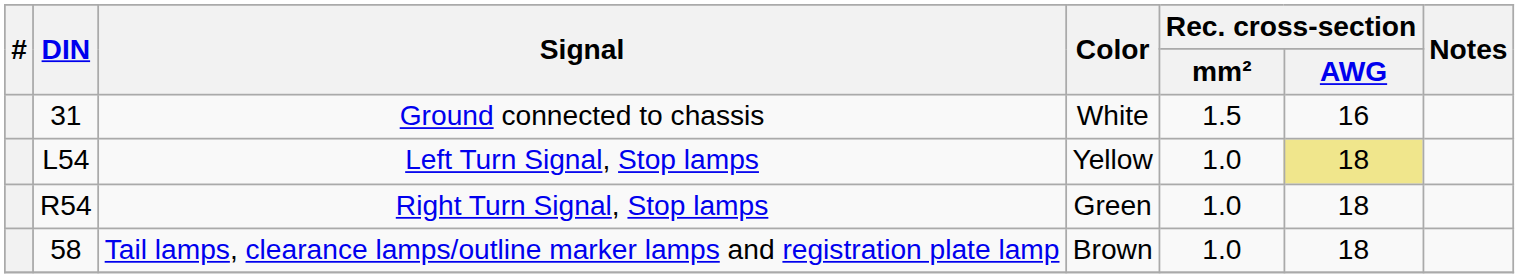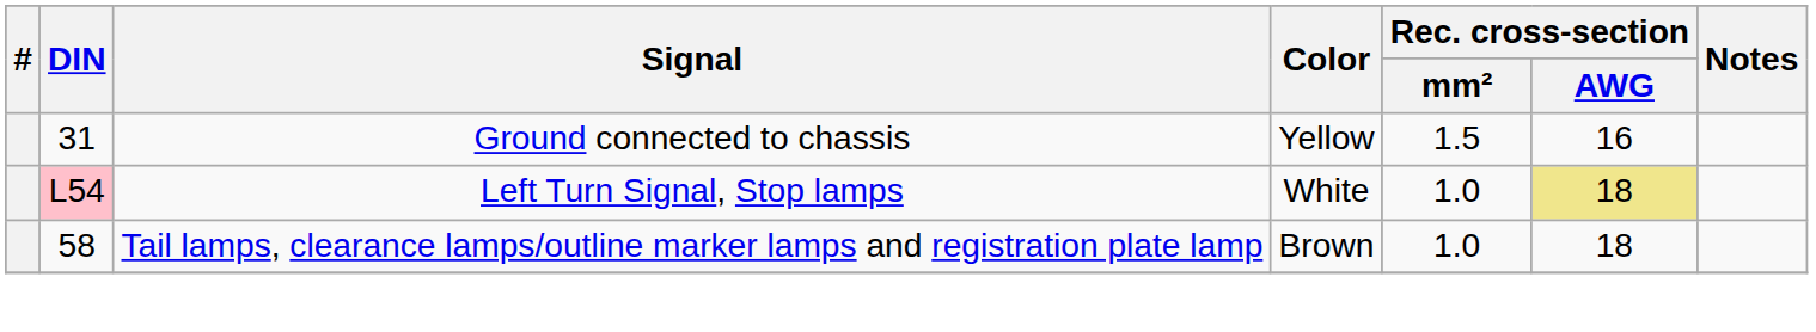Ground connected to chassis | Color: White -> Yellow
Left Turn Signal, Stop lamps | DIN: no background -> pink background
Left Turn Signal, Stop lamps | Color: Yellow -> White
- row: R54 | Right Turn Signal, Stop lamps | Green | 1.0 | 18
